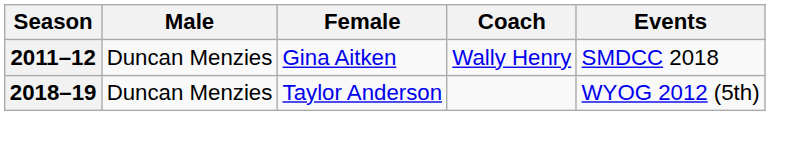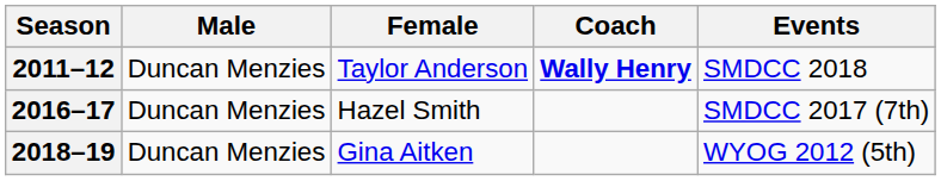2011–12 | Female: Gina Aitken -> Taylor Anderson
2011–12 | Coach: normal -> bold
+ row: 2016–17 | Duncan Menzies | Hazel Smith | SMDCC 2017 (7th)
2018–19 | Female: Taylor Anderson -> Gina Aitken
